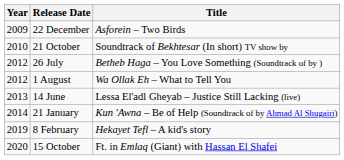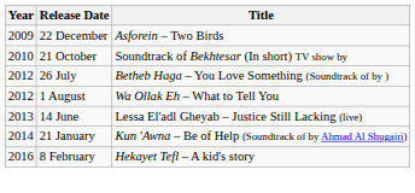8 February | Year: 2019 -> 2016
- row: 2020 | 15 October | Ft. in Emlaq (Giant) with Hassan El Shafei
